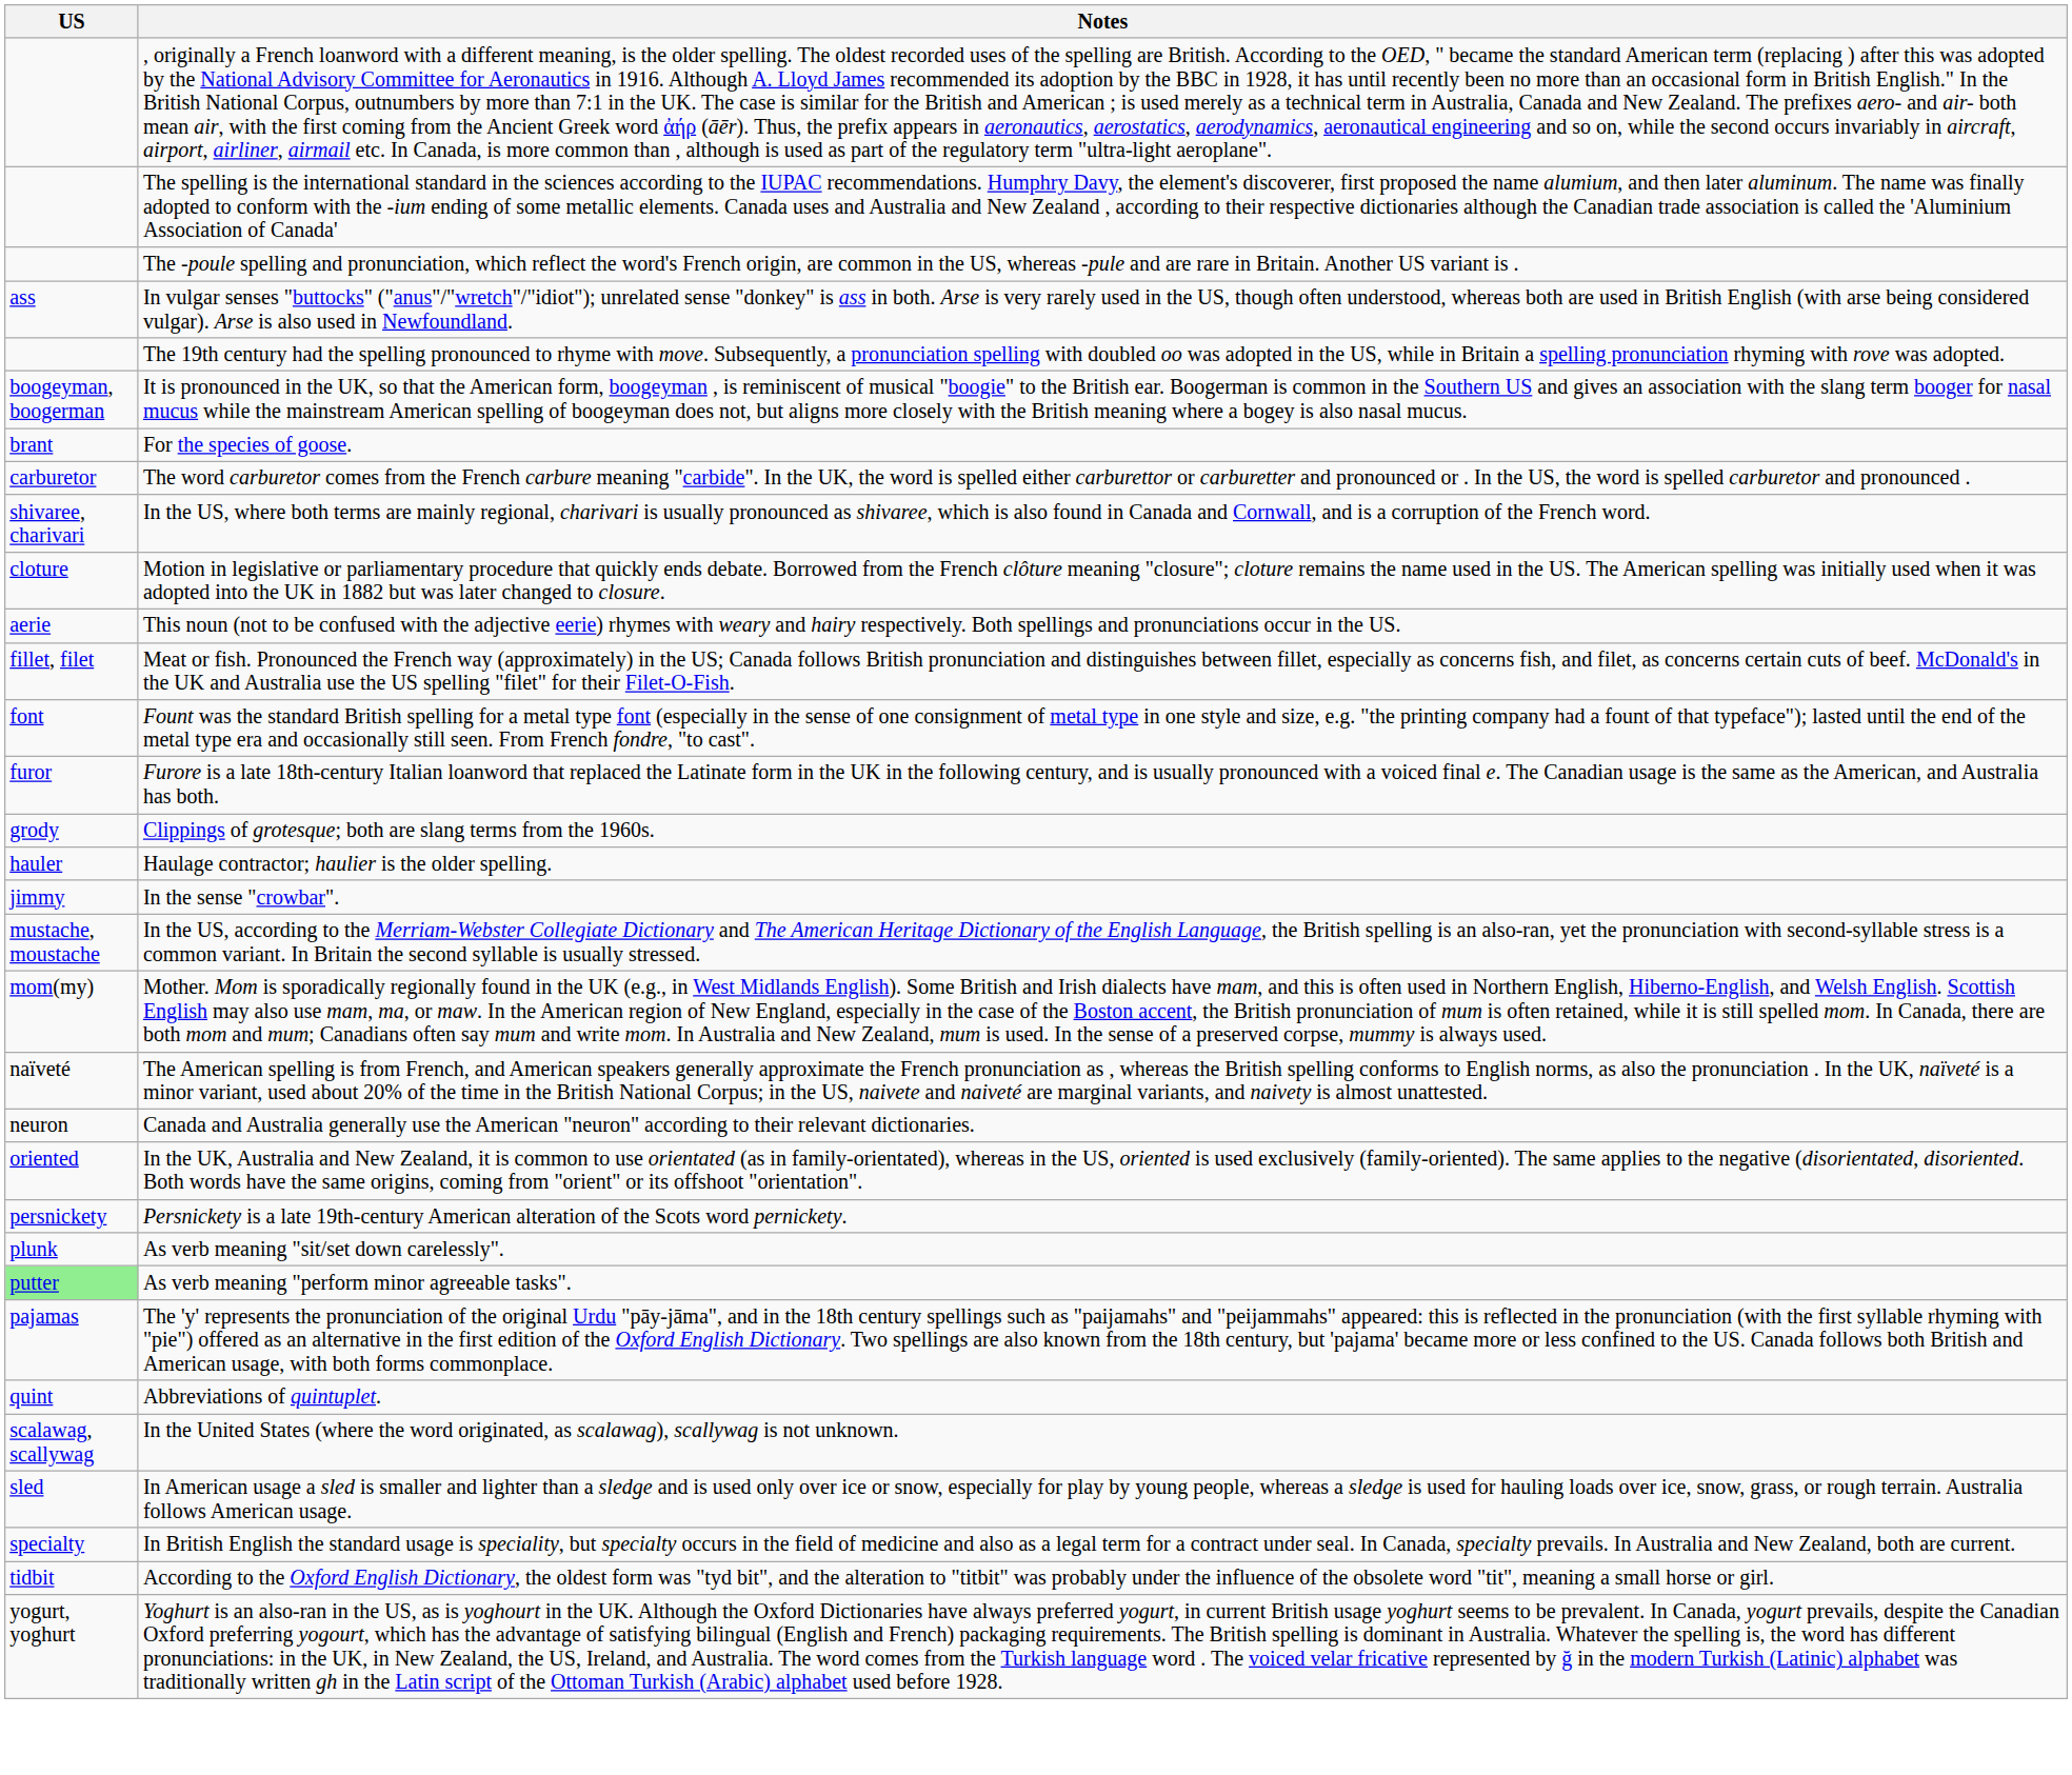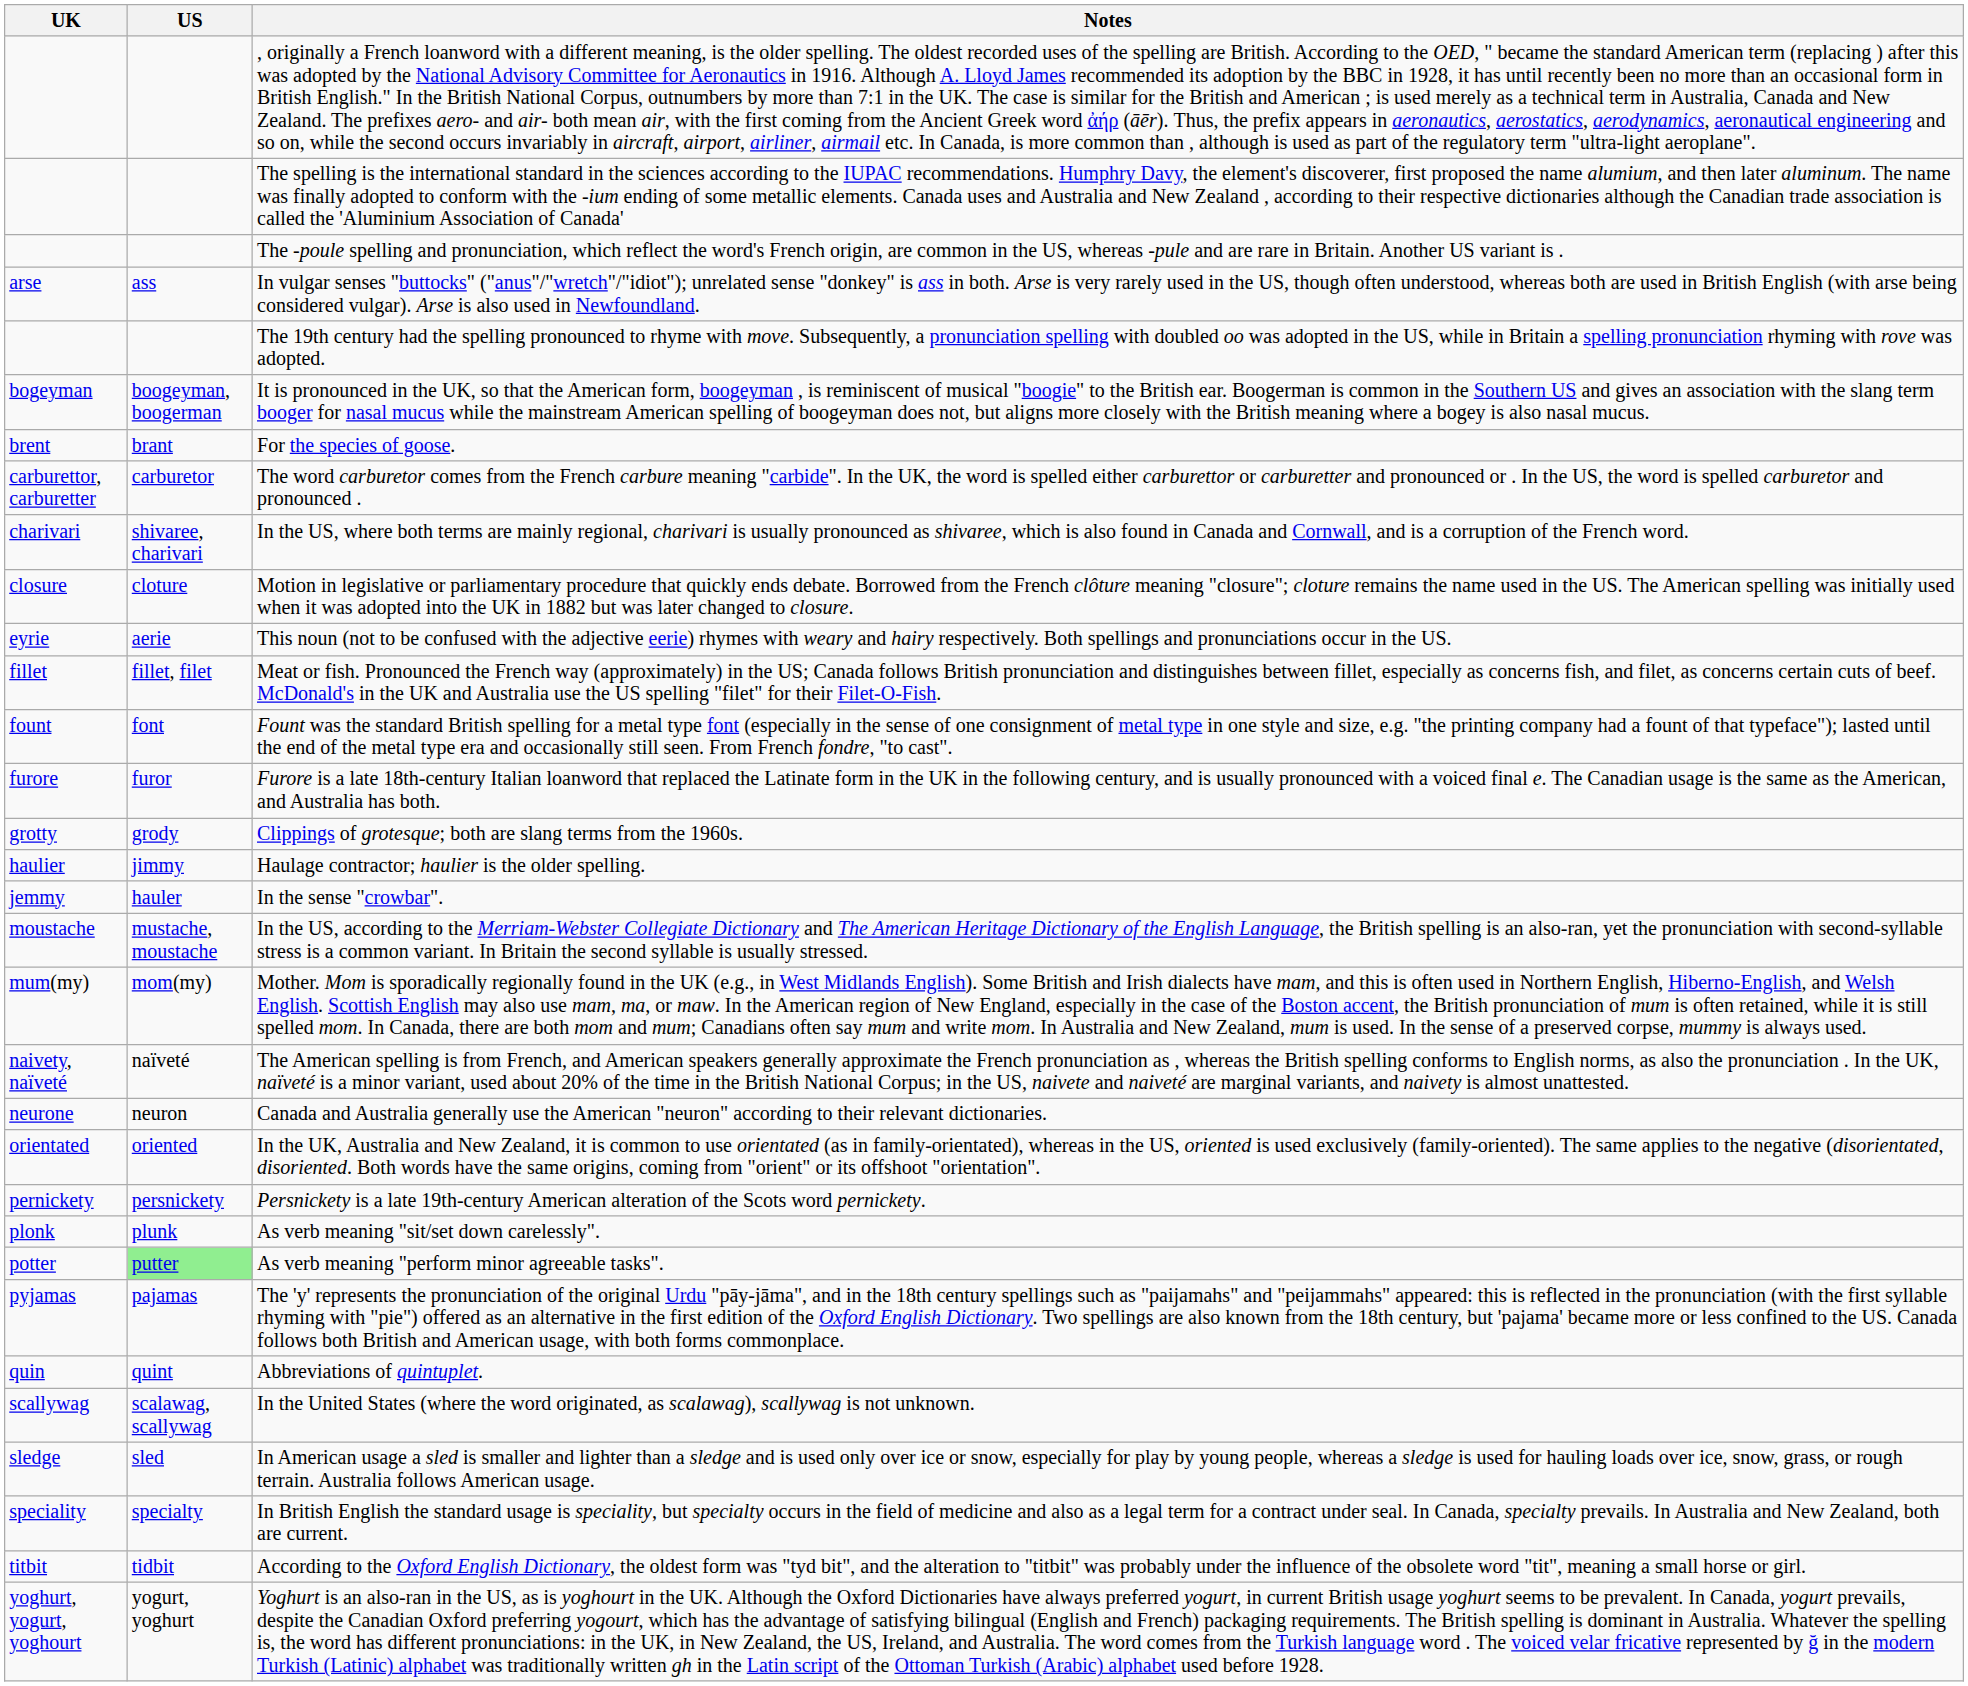+ column: UK | arse | bogeyman | brent | carburettor, carburetter | charivari | closure | eyrie | fillet | fount | furore | grotty | haulier | jemmy | moustache | mum(my) | naivety, naïveté | neurone | orientated | pernickety | plonk | potter | pyjamas | quin | scallywag | sledge | speciality | titbit | yoghurt, yogurt, yoghourt
Haulage contractor; haulier is the older spelling. | US: hauler -> jimmy
In the sense "crowbar". | US: jimmy -> hauler
